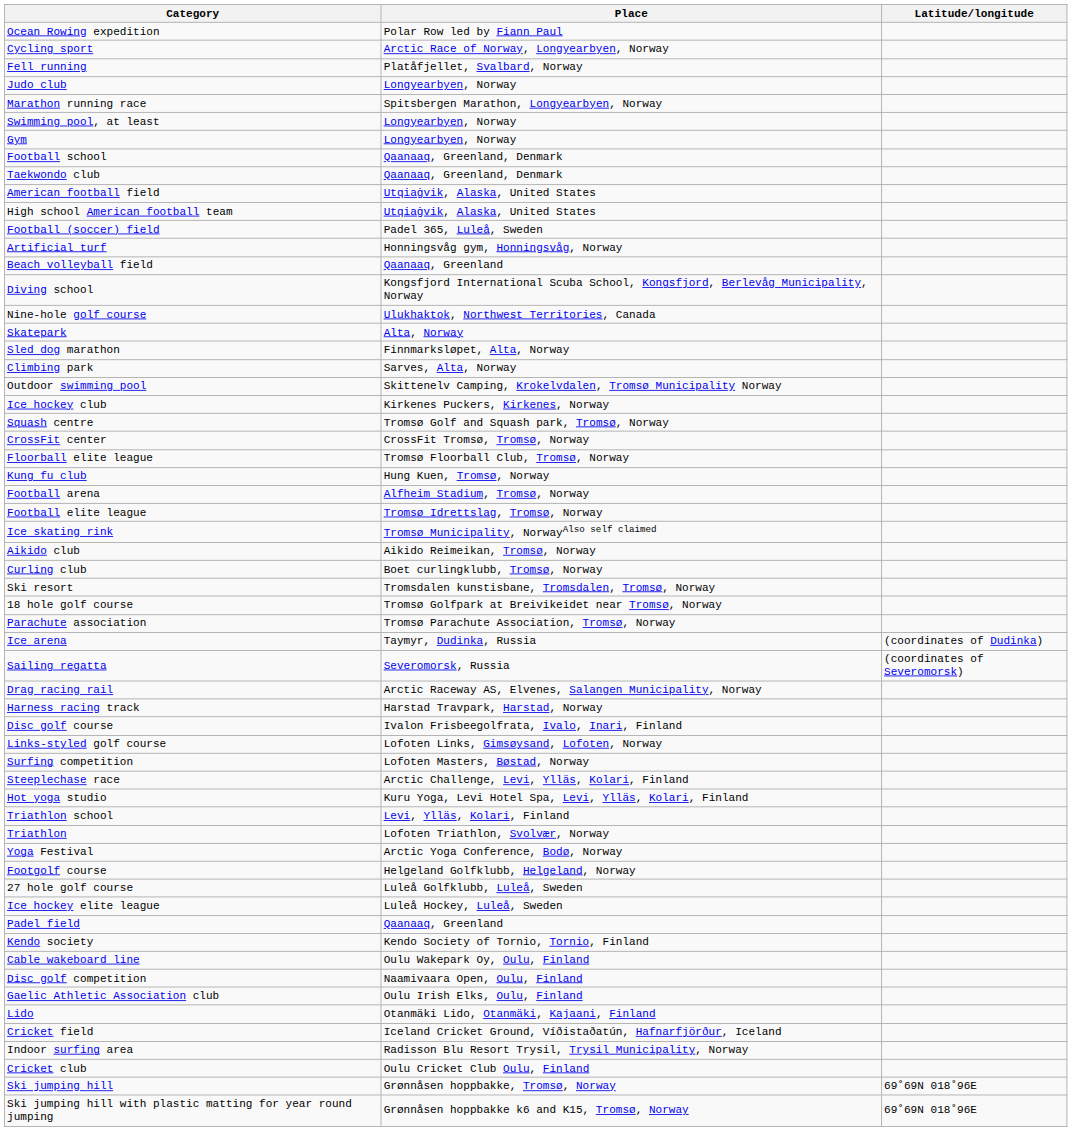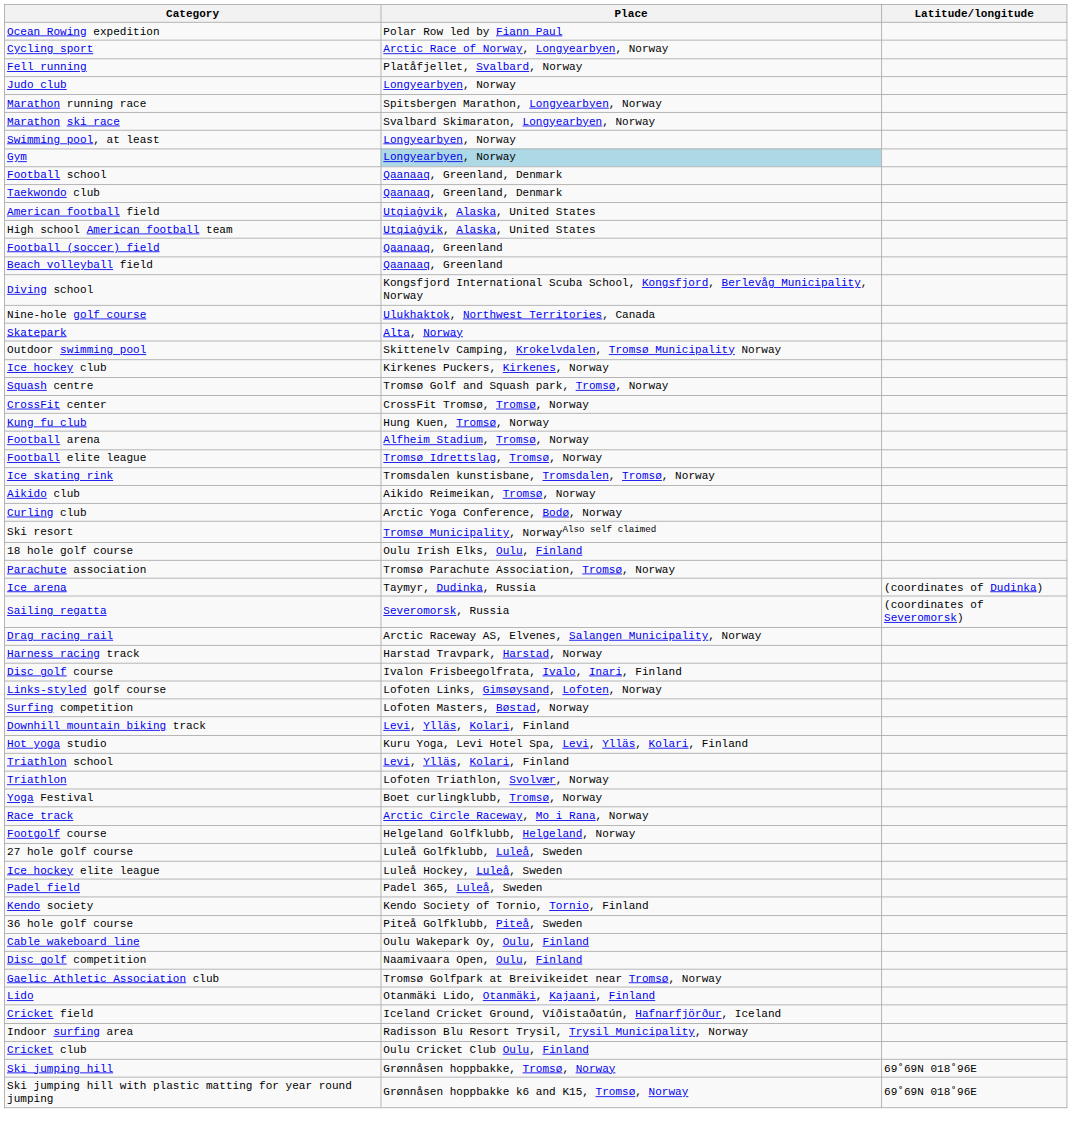+ row: Marathon ski race | Svalbard Skimaraton, Longyearbyen, Norway
Gym | Place: no background -> lightblue background
Football (soccer) field | Place: Padel 365, Luleå, Sweden -> Qaanaaq, Greenland
- row: Artificial turf | Honningsvåg gym, Honningsvåg, Norway
- row: Sled dog marathon | Finnmarksløpet, Alta, Norway
- row: Climbing park | Sarves, Alta, Norway
- row: Floorball elite league | Tromsø Floorball Club, Tromsø, Norway
Ice skating rink | Place: Tromsø Municipality, NorwayAlso self claimed -> Tromsdalen kunstisbane, Tromsdalen, Tromsø, Norway
Curling club | Place: Boet curlingklubb, Tromsø, Norway -> Arctic Yoga Conference, Bodø, Norway
Ski resort | Place: Tromsdalen kunstisbane, Tromsdalen, Tromsø, Norway -> Tromsø Municipality, NorwayAlso self claimed
18 hole golf course | Place: Tromsø Golfpark at Breivikeidet near Tromsø, Norway -> Oulu Irish Elks, Oulu, Finland
+ row: Downhill mountain biking track | Levi, Ylläs, Kolari, Finland
- row: Steeplechase race | Arctic Challenge, Levi, Ylläs, Kolari, Finland
Yoga Festival | Place: Arctic Yoga Conference, Bodø, Norway -> Boet curlingklubb, Tromsø, Norway
+ row: Race track | Arctic Circle Raceway, Mo i Rana, Norway
Padel field | Place: Qaanaaq, Greenland -> Padel 365, Luleå, Sweden
+ row: 36 hole golf course | Piteå Golfklubb, Piteå, Sweden
Gaelic Athletic Association club | Place: Oulu Irish Elks, Oulu, Finland -> Tromsø Golfpark at Breivikeidet near Tromsø, Norway
